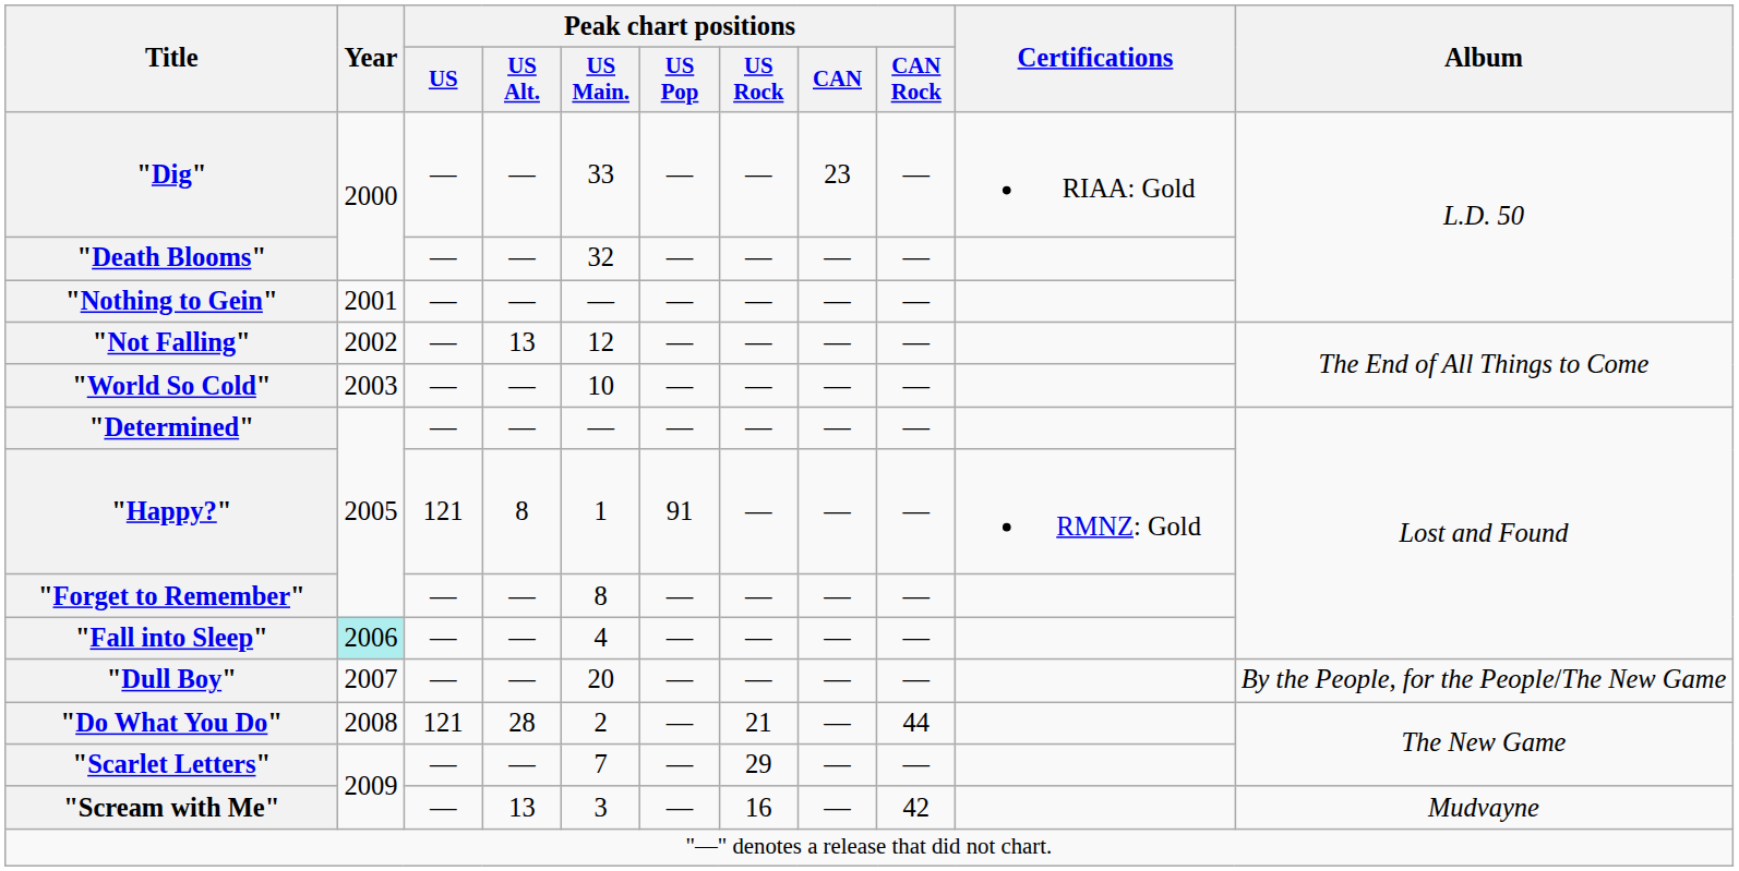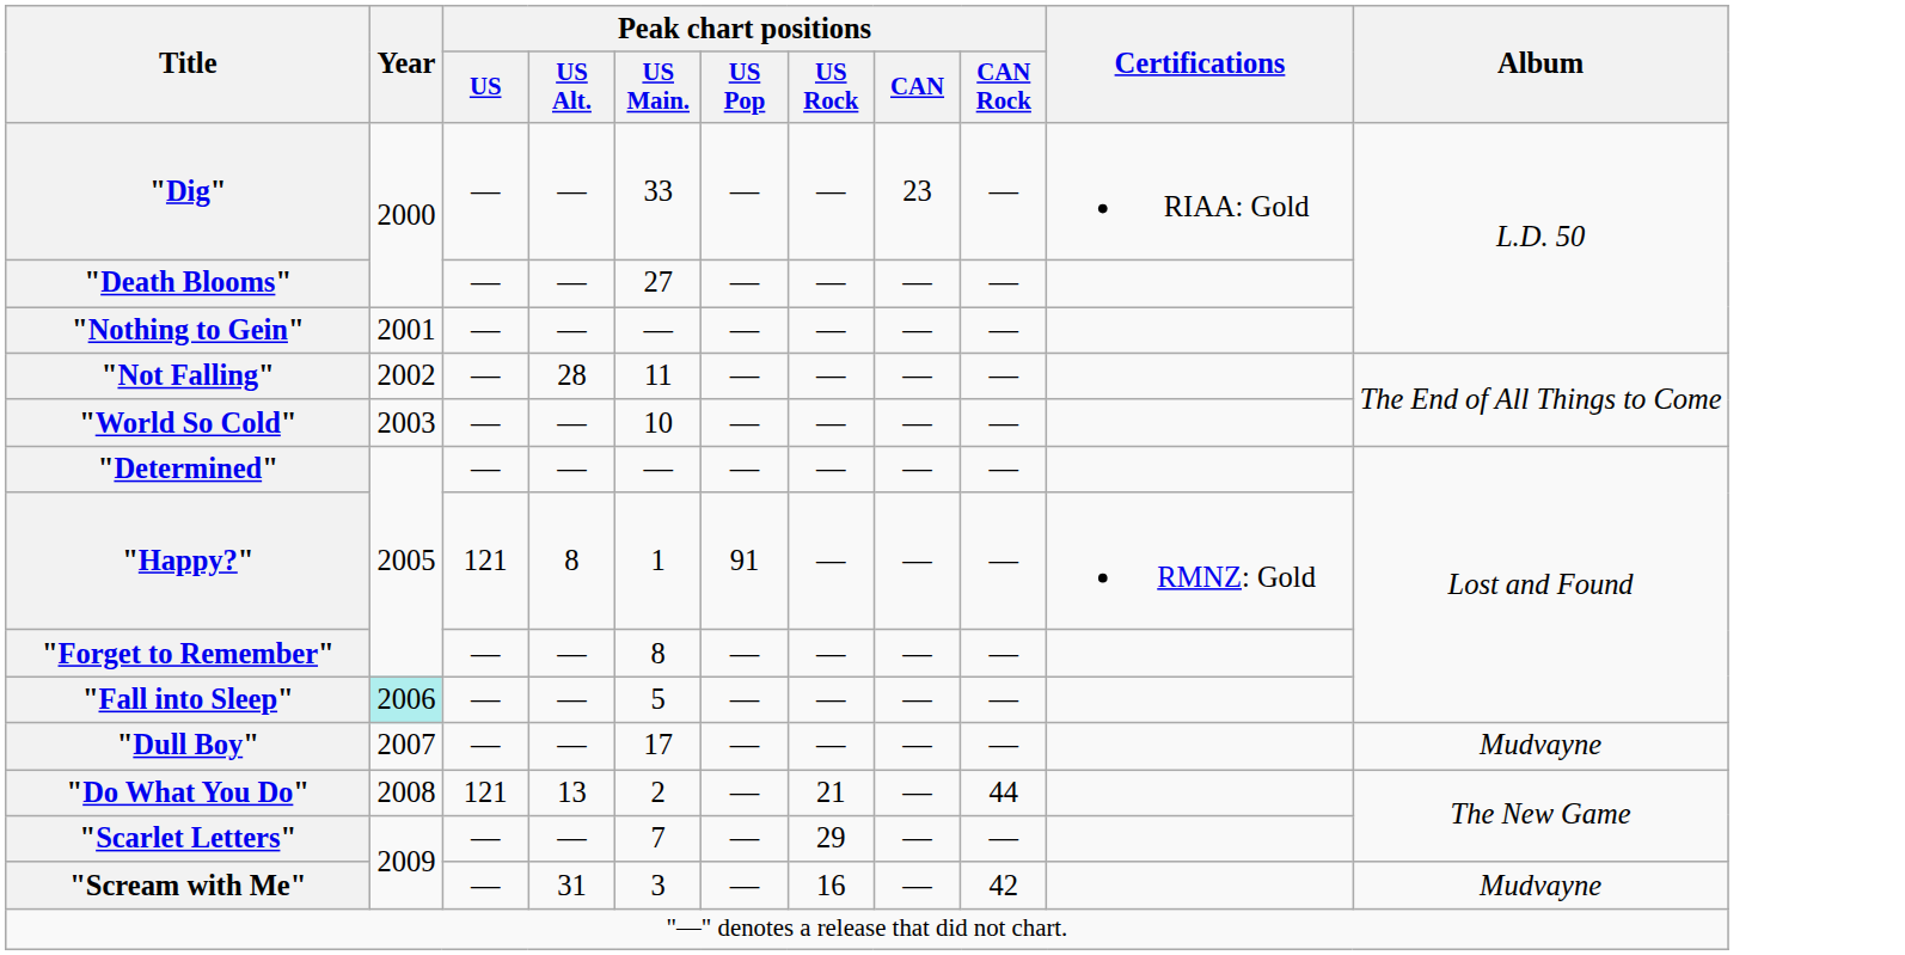"Death Blooms" | Peak chart positions / US Main.: 32 -> 27
"Not Falling" | Peak chart positions / US Alt.: 13 -> 28
"Not Falling" | Peak chart positions / US Main.: 12 -> 11
"Fall into Sleep" | Peak chart positions / US Main.: 4 -> 5
"Dull Boy" | Peak chart positions / US Main.: 20 -> 17
"Dull Boy" | Album: By the People, for the People/The New Game -> Mudvayne
"Do What You Do" | Peak chart positions / US Alt.: 28 -> 13
"Scream with Me" | Peak chart positions / US Alt.: 13 -> 31
